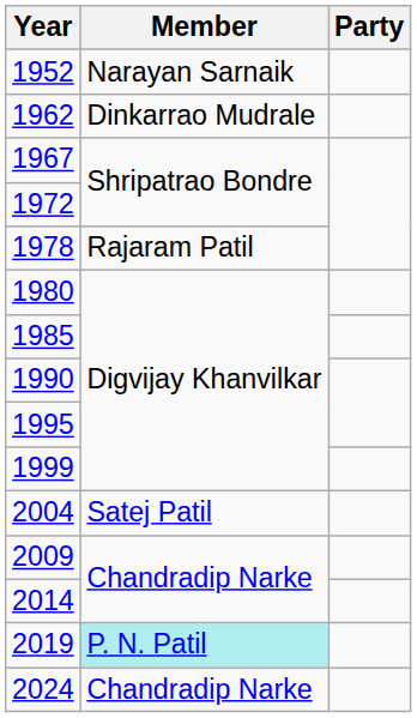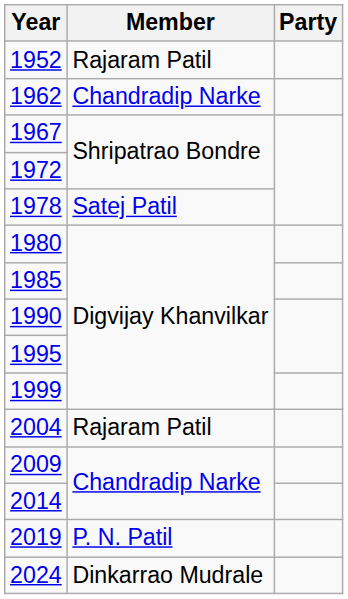1952 | Member: Narayan Sarnaik -> Rajaram Patil
1962 | Member: Dinkarrao Mudrale -> Chandradip Narke
1978 | Member: Rajaram Patil -> Satej Patil
2004 | Member: Satej Patil -> Rajaram Patil
2019 | Member: paleturquoise background -> no background
2024 | Member: Chandradip Narke -> Dinkarrao Mudrale
